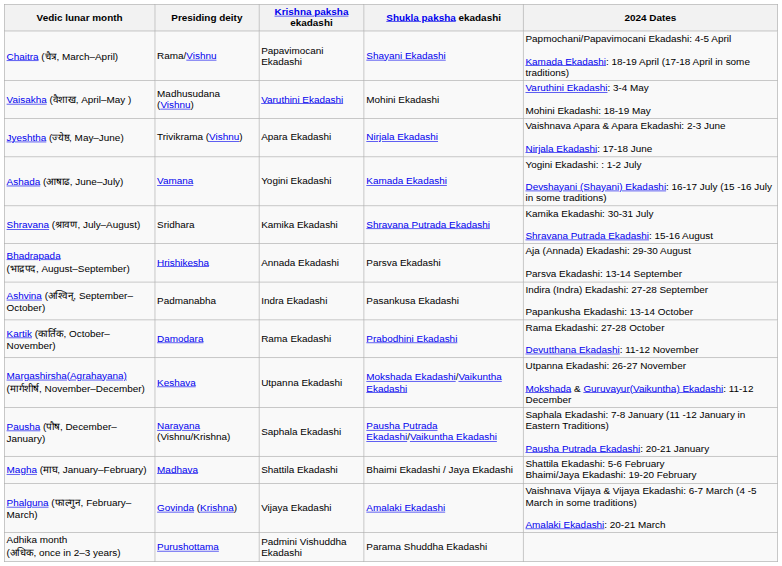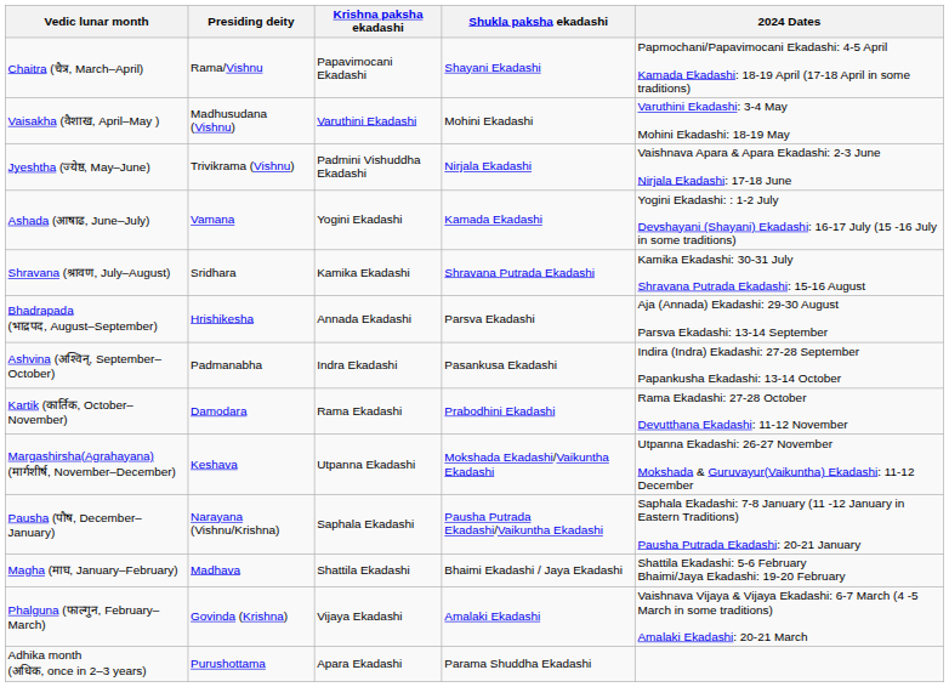Jyeshtha (ज्येष्ठ, May–June) | Krishna paksha ekadashi: Apara Ekadashi -> Padmini Vishuddha Ekadashi
Adhika month (अधिक, once in 2–3 years) | Krishna paksha ekadashi: Padmini Vishuddha Ekadashi -> Apara Ekadashi
